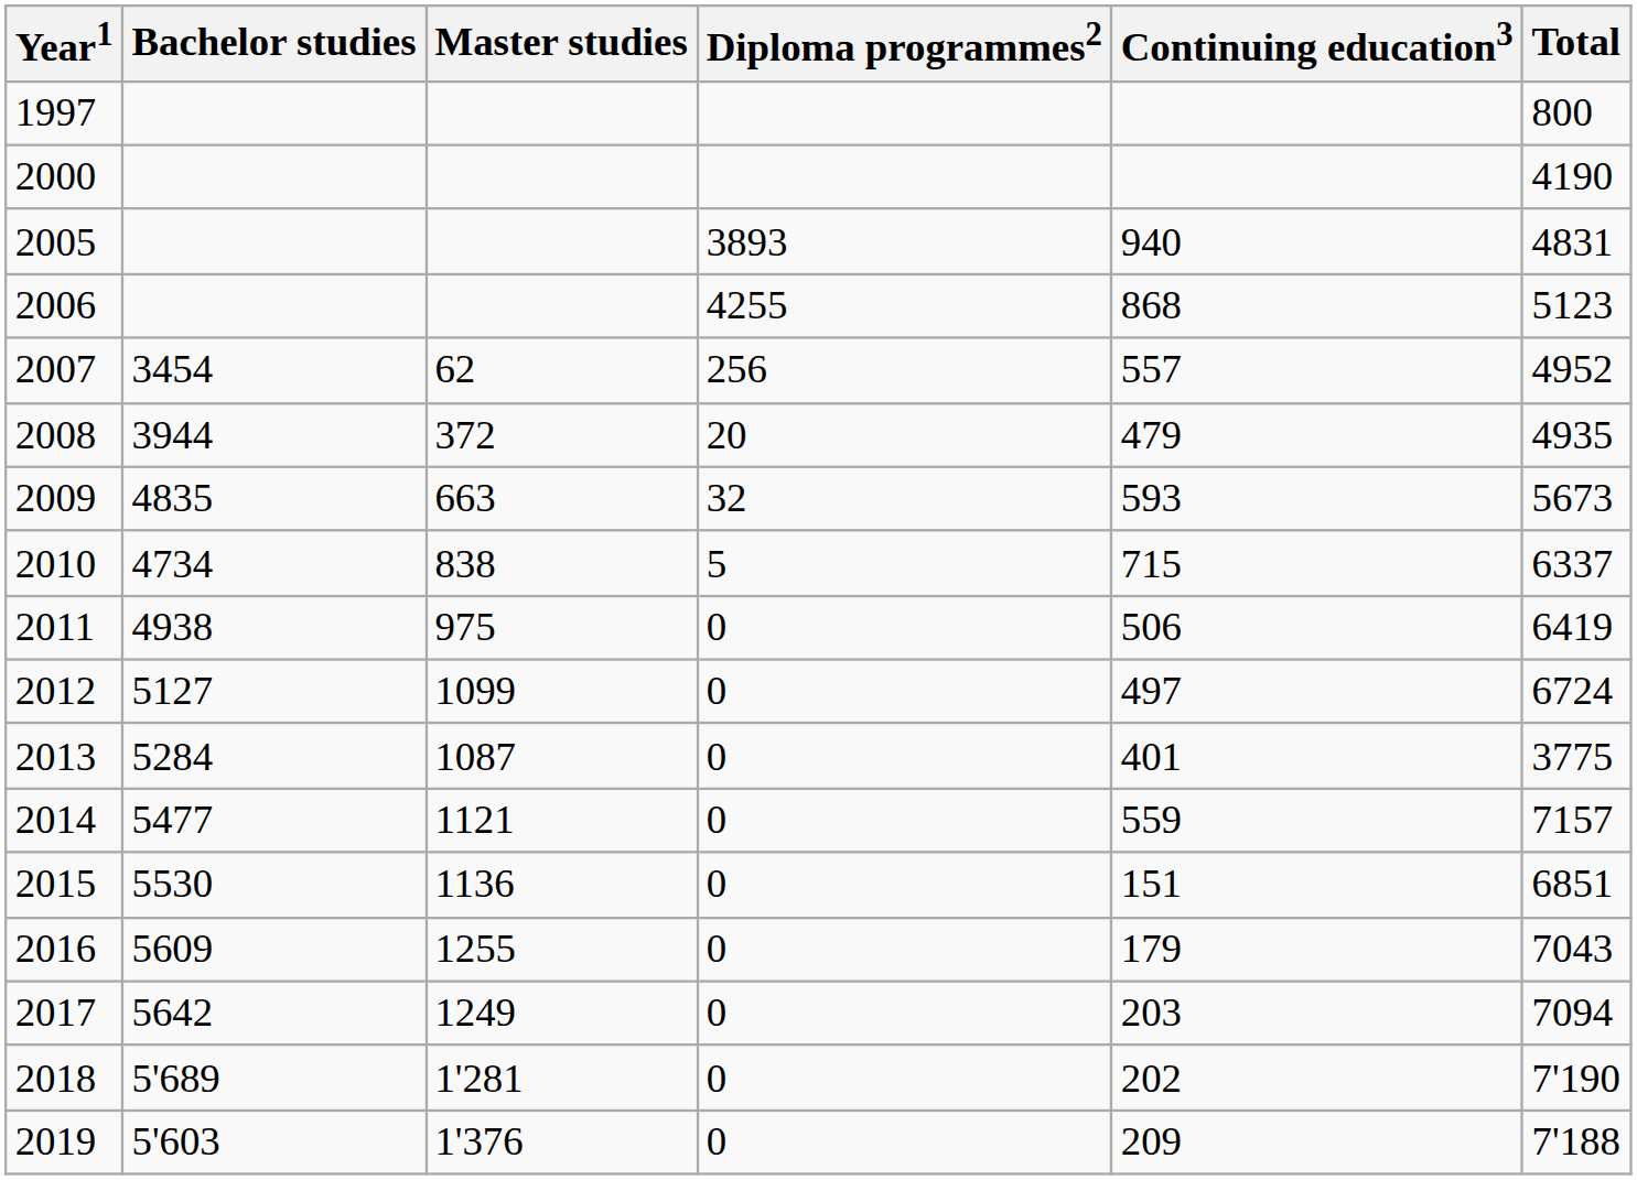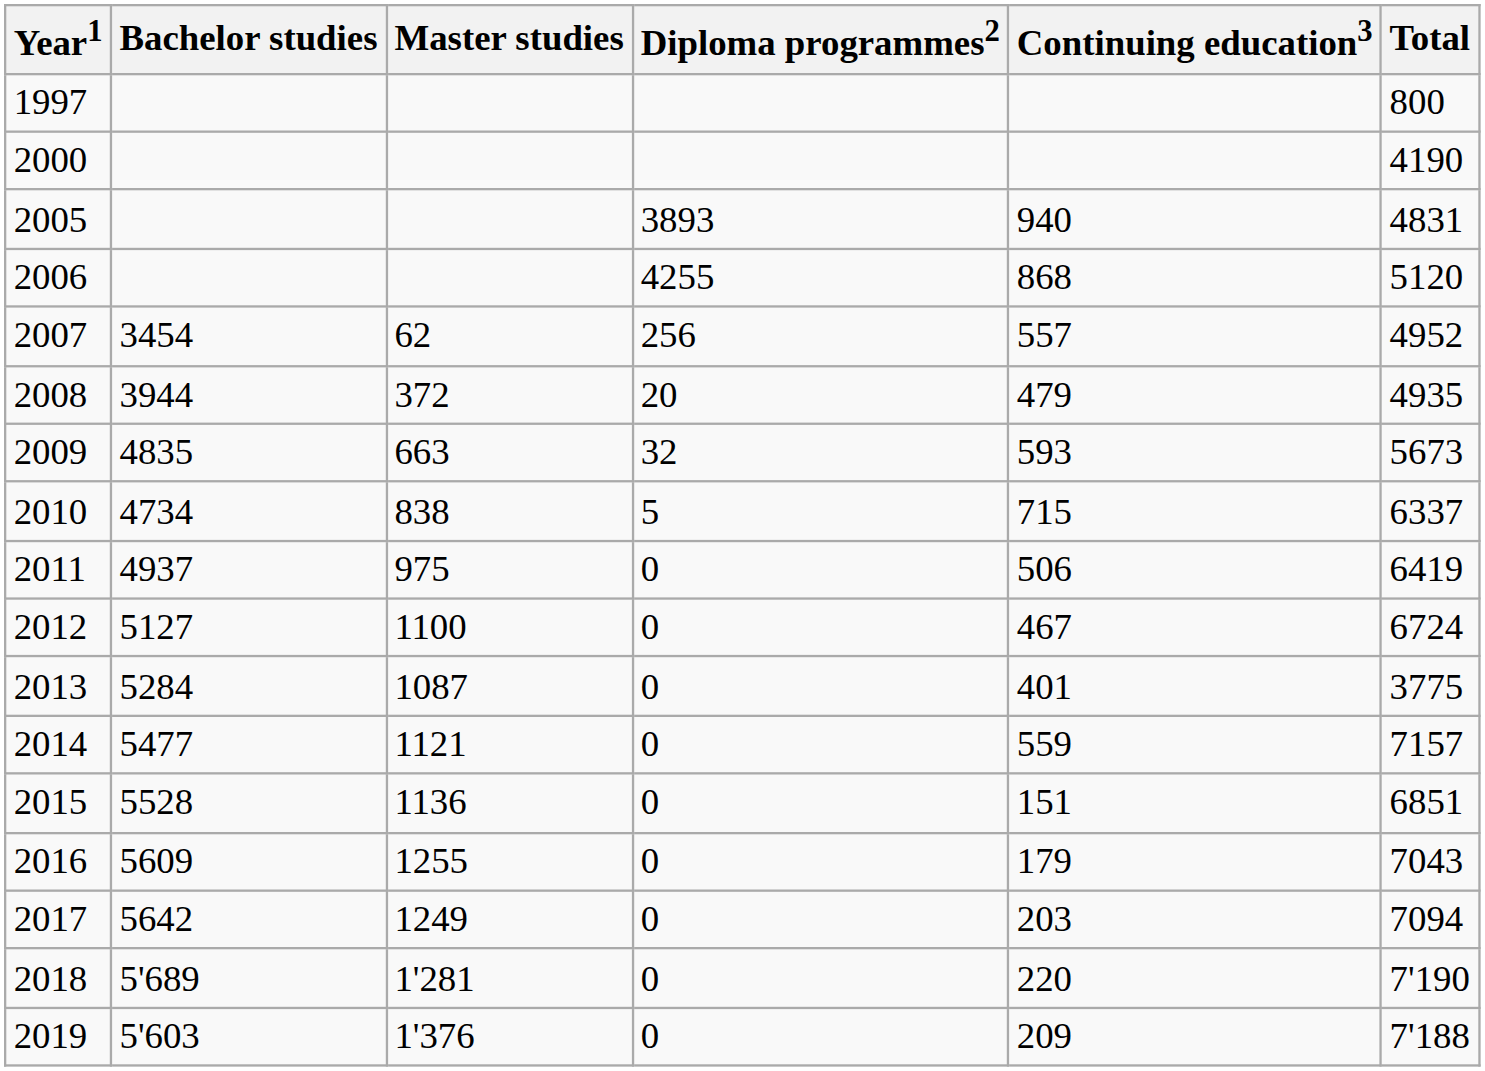2006 | Total: 5123 -> 5120
2011 | Bachelor studies: 4938 -> 4937
2012 | Master studies: 1099 -> 1100
2012 | Continuing education3: 497 -> 467
2015 | Bachelor studies: 5530 -> 5528
2018 | Continuing education3: 202 -> 220
